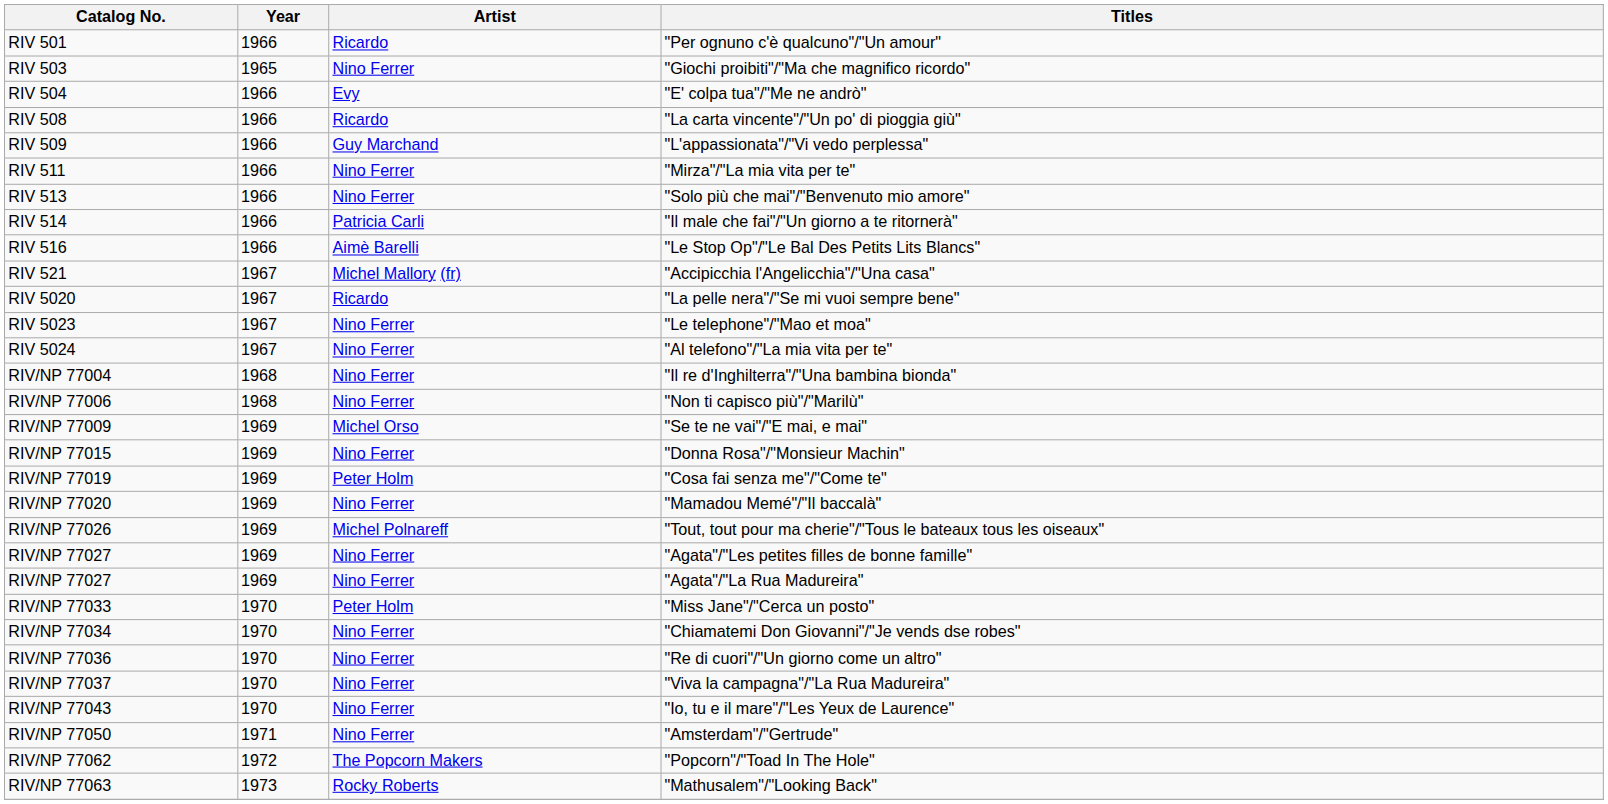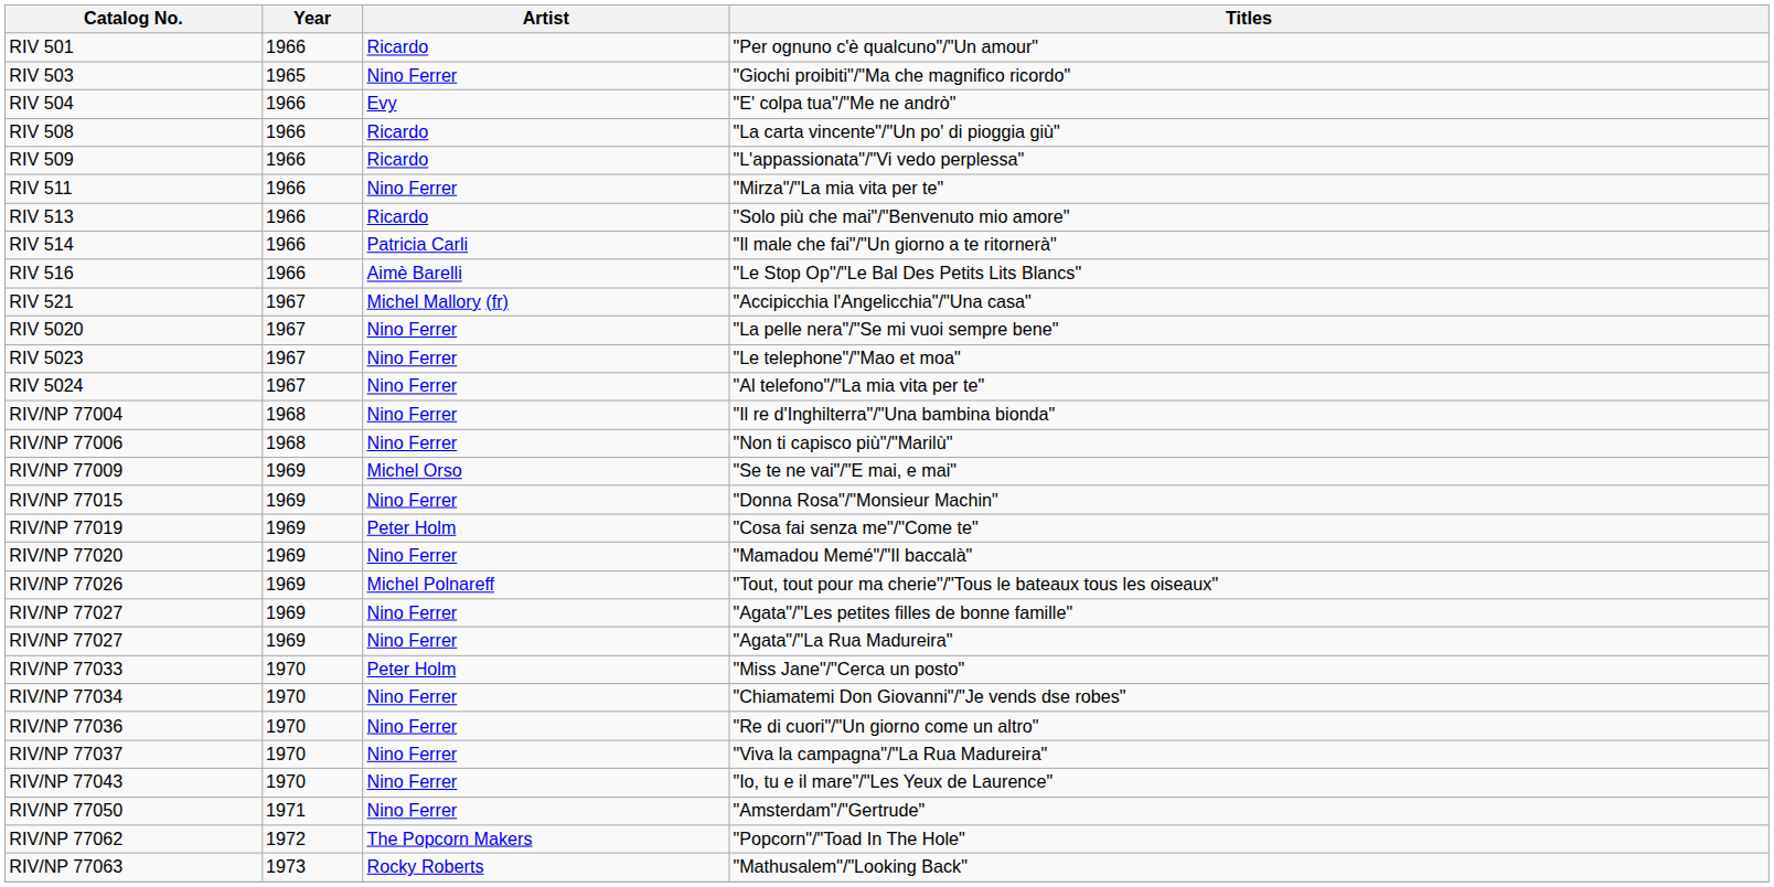"L'appassionata"/"Vi vedo perplessa" | Artist: Guy Marchand -> Ricardo
"Solo più che mai"/"Benvenuto mio amore" | Artist: Nino Ferrer -> Ricardo
"La pelle nera"/"Se mi vuoi sempre bene" | Artist: Ricardo -> Nino Ferrer
